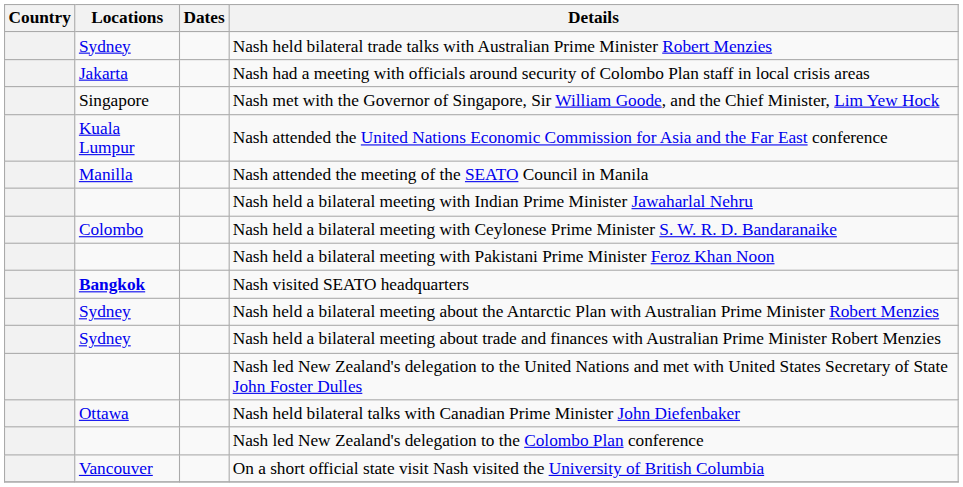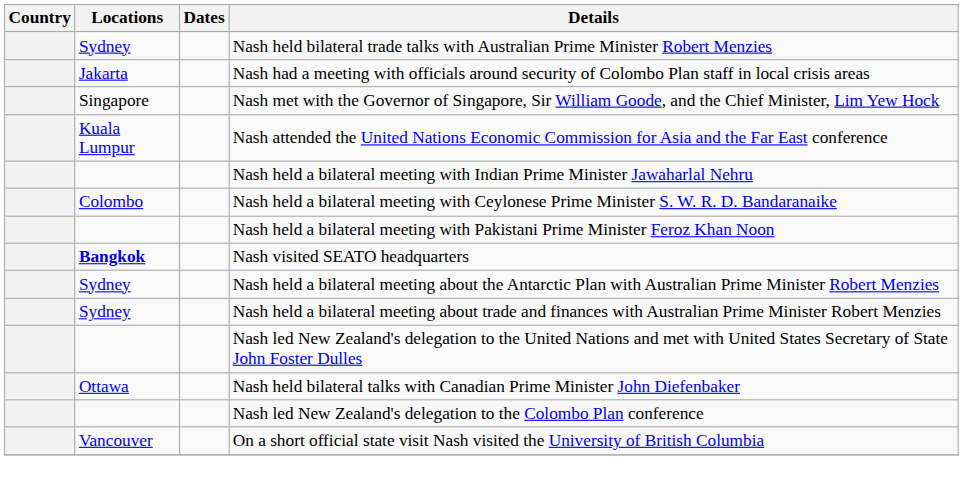- row: Manilla | Nash attended the meeting of the SEATO Council in Manila
